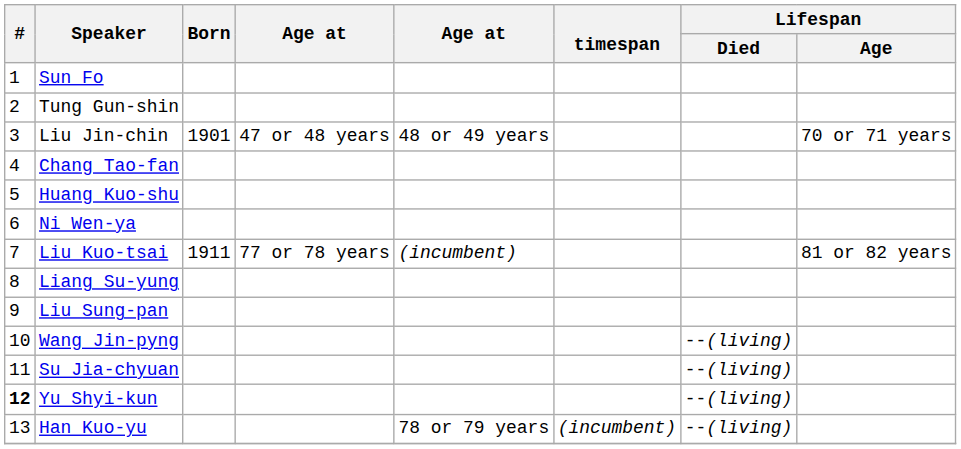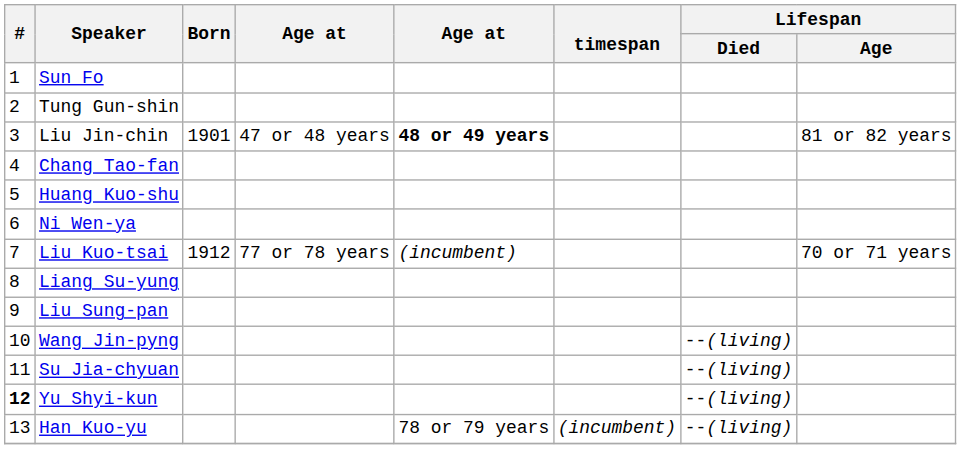Liu Jin-chin | column 5: normal -> bold
Liu Jin-chin | Lifespan / Age: 70 or 71 years -> 81 or 82 years
Liu Kuo-tsai | Born: 1911 -> 1912
Liu Kuo-tsai | Lifespan / Age: 81 or 82 years -> 70 or 71 years
